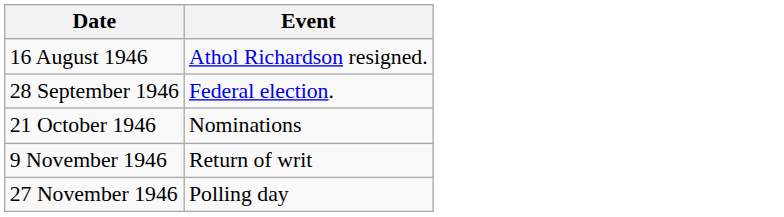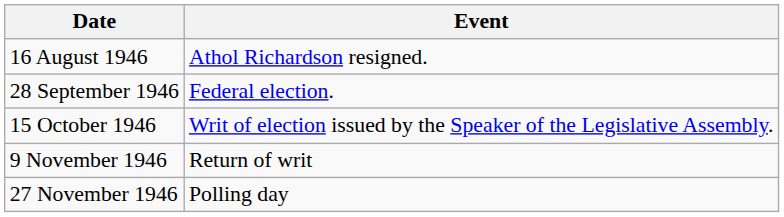+ row: 15 October 1946 | Writ of election issued by the Speaker of the Legislative Assembly.
- row: 21 October 1946 | Nominations
